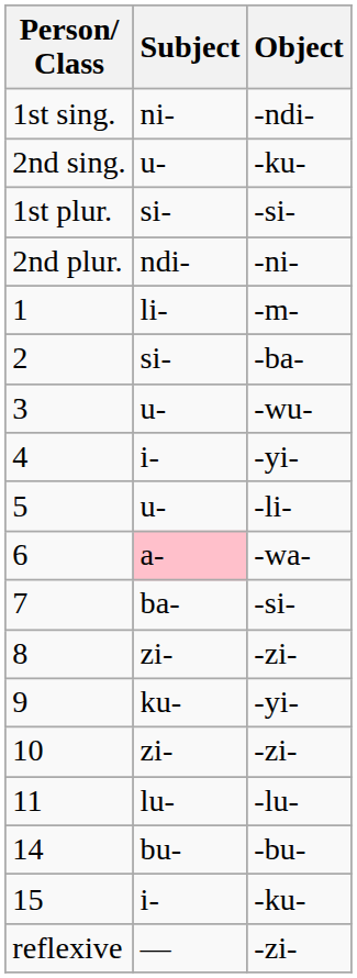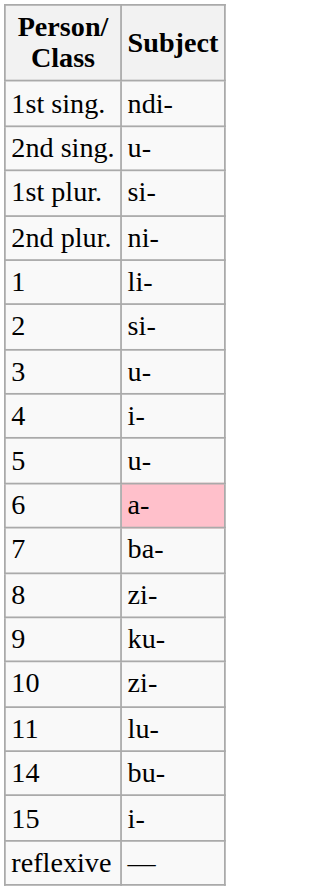- column: Object | -ndi- | -ku- | -si- | -ni- | -m- | -ba- | -wu- | -yi- | -li- | -wa- | -si- | -zi- | -yi- | -zi- | -lu- | -bu- | -ku- | -zi-
1st sing. | Subject: ni- -> ndi-
2nd plur. | Subject: ndi- -> ni-
